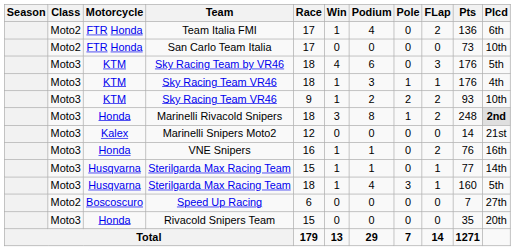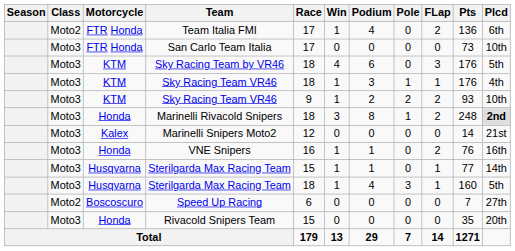San Carlo Team Italia | Class: Moto2 -> Moto3
